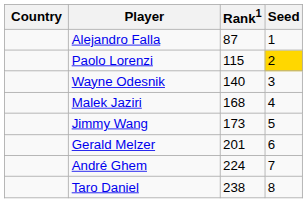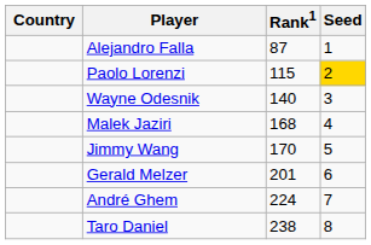Jimmy Wang | Rank1: 173 -> 170
